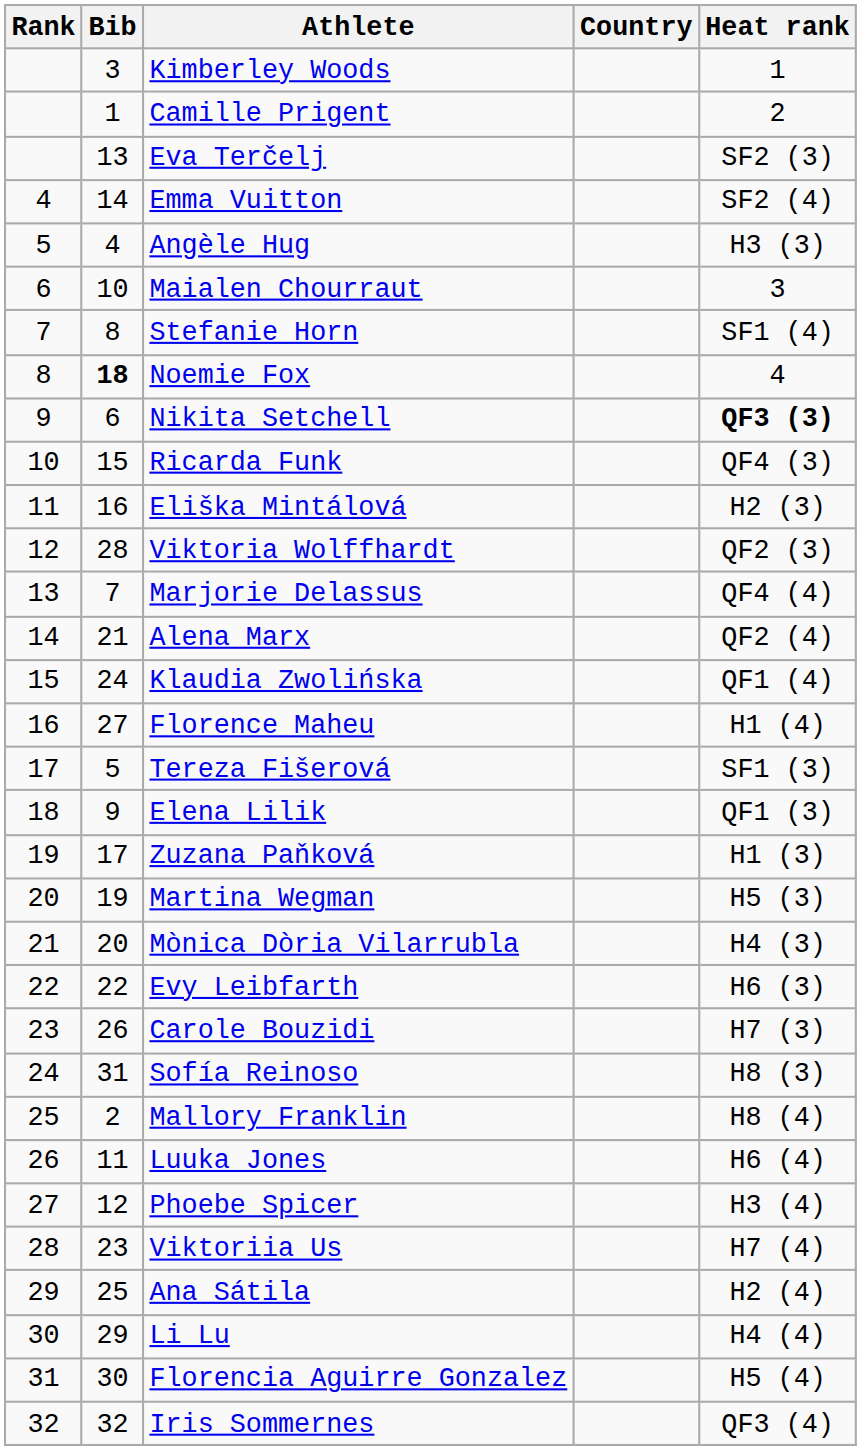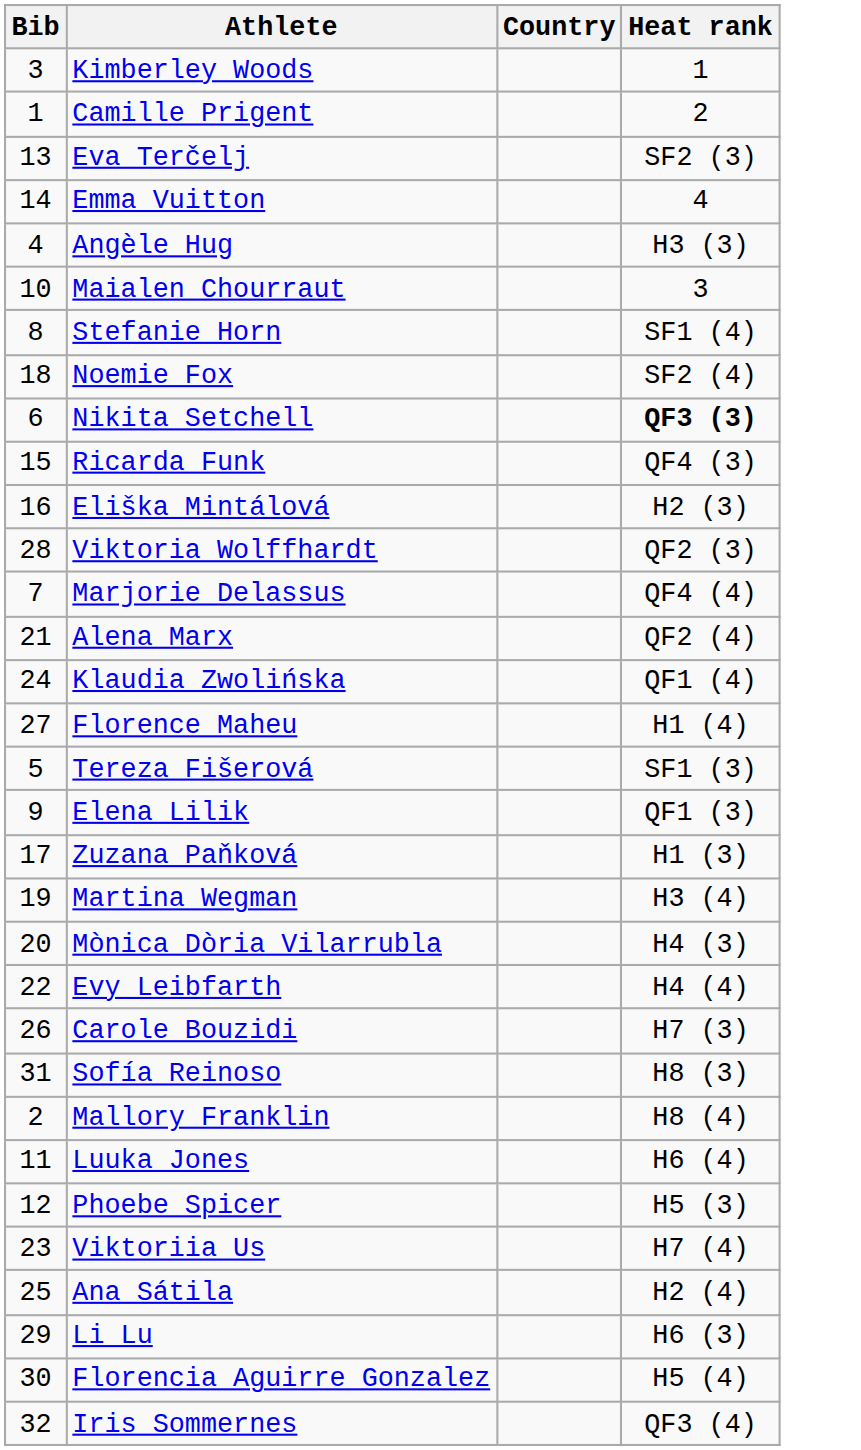- column: Rank | 4 | 5 | 6 | 7 | 8 | 9 | 10 | 11 | 12 | 13 | 14 | 15 | 16 | 17 | 18 | 19 | 20 | 21 | 22 | 23 | 24 | 25 | 26 | 27 | 28 | 29 | 30 | 31 | 32
Emma Vuitton | Heat rank: SF2 (4) -> 4
Noemie Fox | Bib: bold -> normal
Noemie Fox | Heat rank: 4 -> SF2 (4)
Martina Wegman | Heat rank: H5 (3) -> H3 (4)
Evy Leibfarth | Heat rank: H6 (3) -> H4 (4)
Phoebe Spicer | Heat rank: H3 (4) -> H5 (3)
Li Lu | Heat rank: H4 (4) -> H6 (3)
